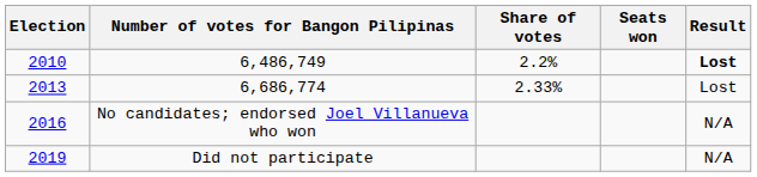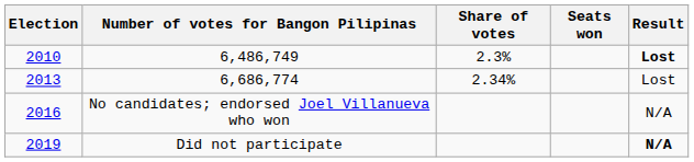6,486,749 | Share of votes: 2.2% -> 2.3%
6,686,774 | Share of votes: 2.33% -> 2.34%
Did not participate | Result: normal -> bold
